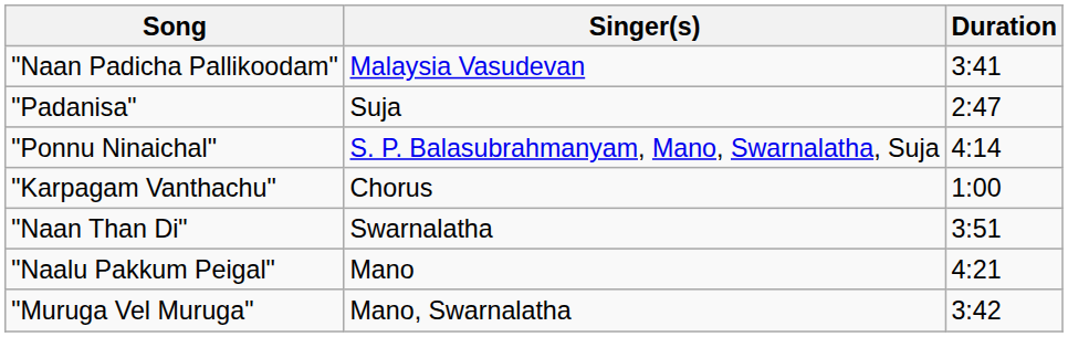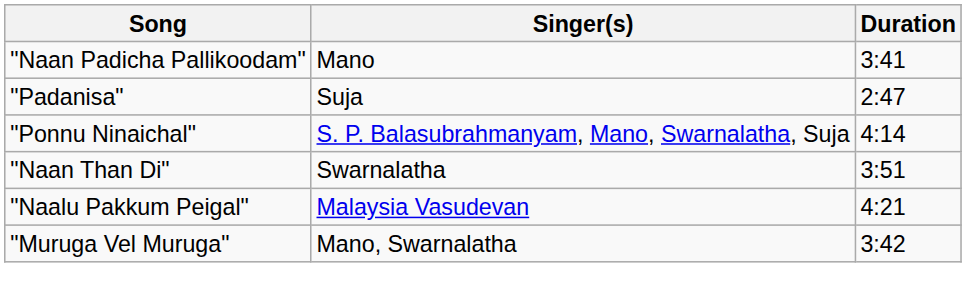"Naan Padicha Pallikoodam" | Singer(s): Malaysia Vasudevan -> Mano
- row: "Karpagam Vanthachu" | Chorus | 1:00
"Naalu Pakkum Peigal" | Singer(s): Mano -> Malaysia Vasudevan
